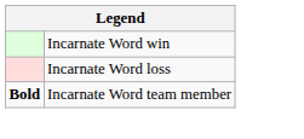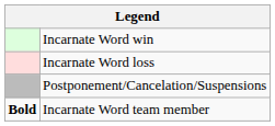+ row: Postponement/Cancelation/Suspensions
